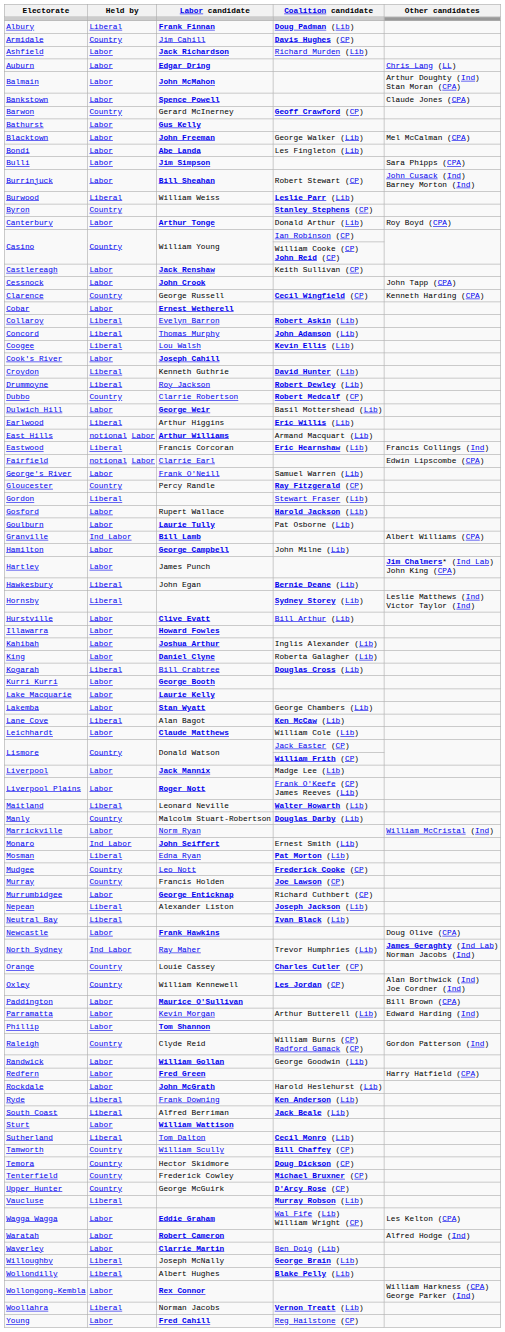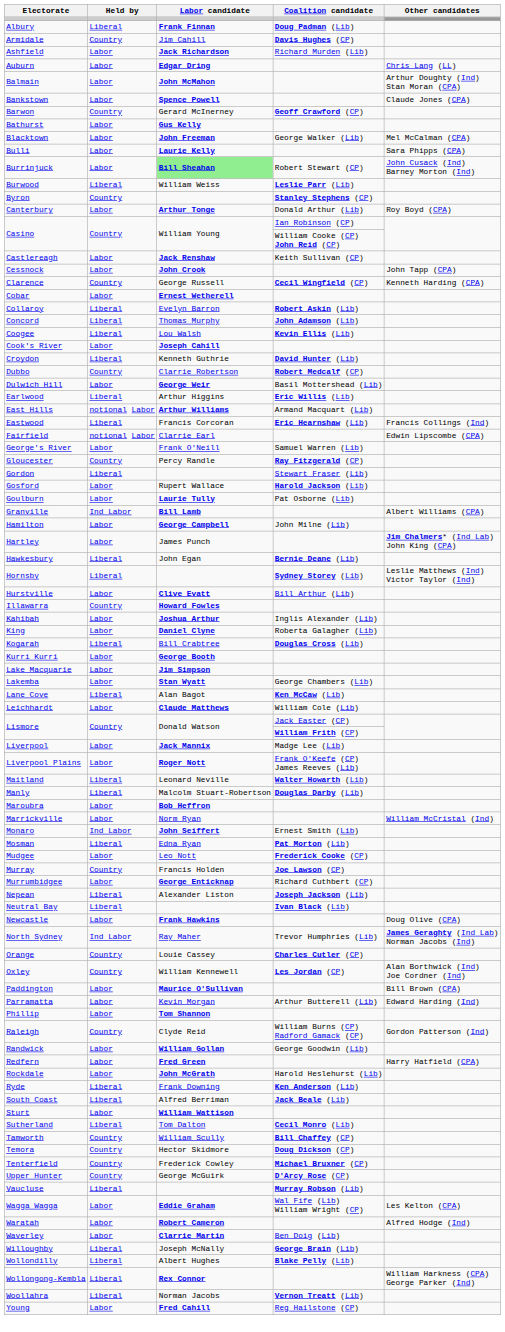- row: Bondi | Labor | Abe Landa | Les Fingleton (Lib)
Bulli | Labor candidate: Jim Simpson -> Laurie Kelly
Burrinjuck | Labor candidate: no background -> lightgreen background
- row: Drummoyne | Liberal | Roy Jackson | Robert Dewley (Lib)
Illawarra | Held by: Labor -> Country
Lake Macquarie | Labor candidate: Laurie Kelly -> Jim Simpson
Manly | Held by: Country -> Liberal
+ row: Maroubra | Labor | Bob Heffron
Mudgee | Held by: Country -> Labor
Wollongong-Kembla | Held by: Labor -> Liberal
